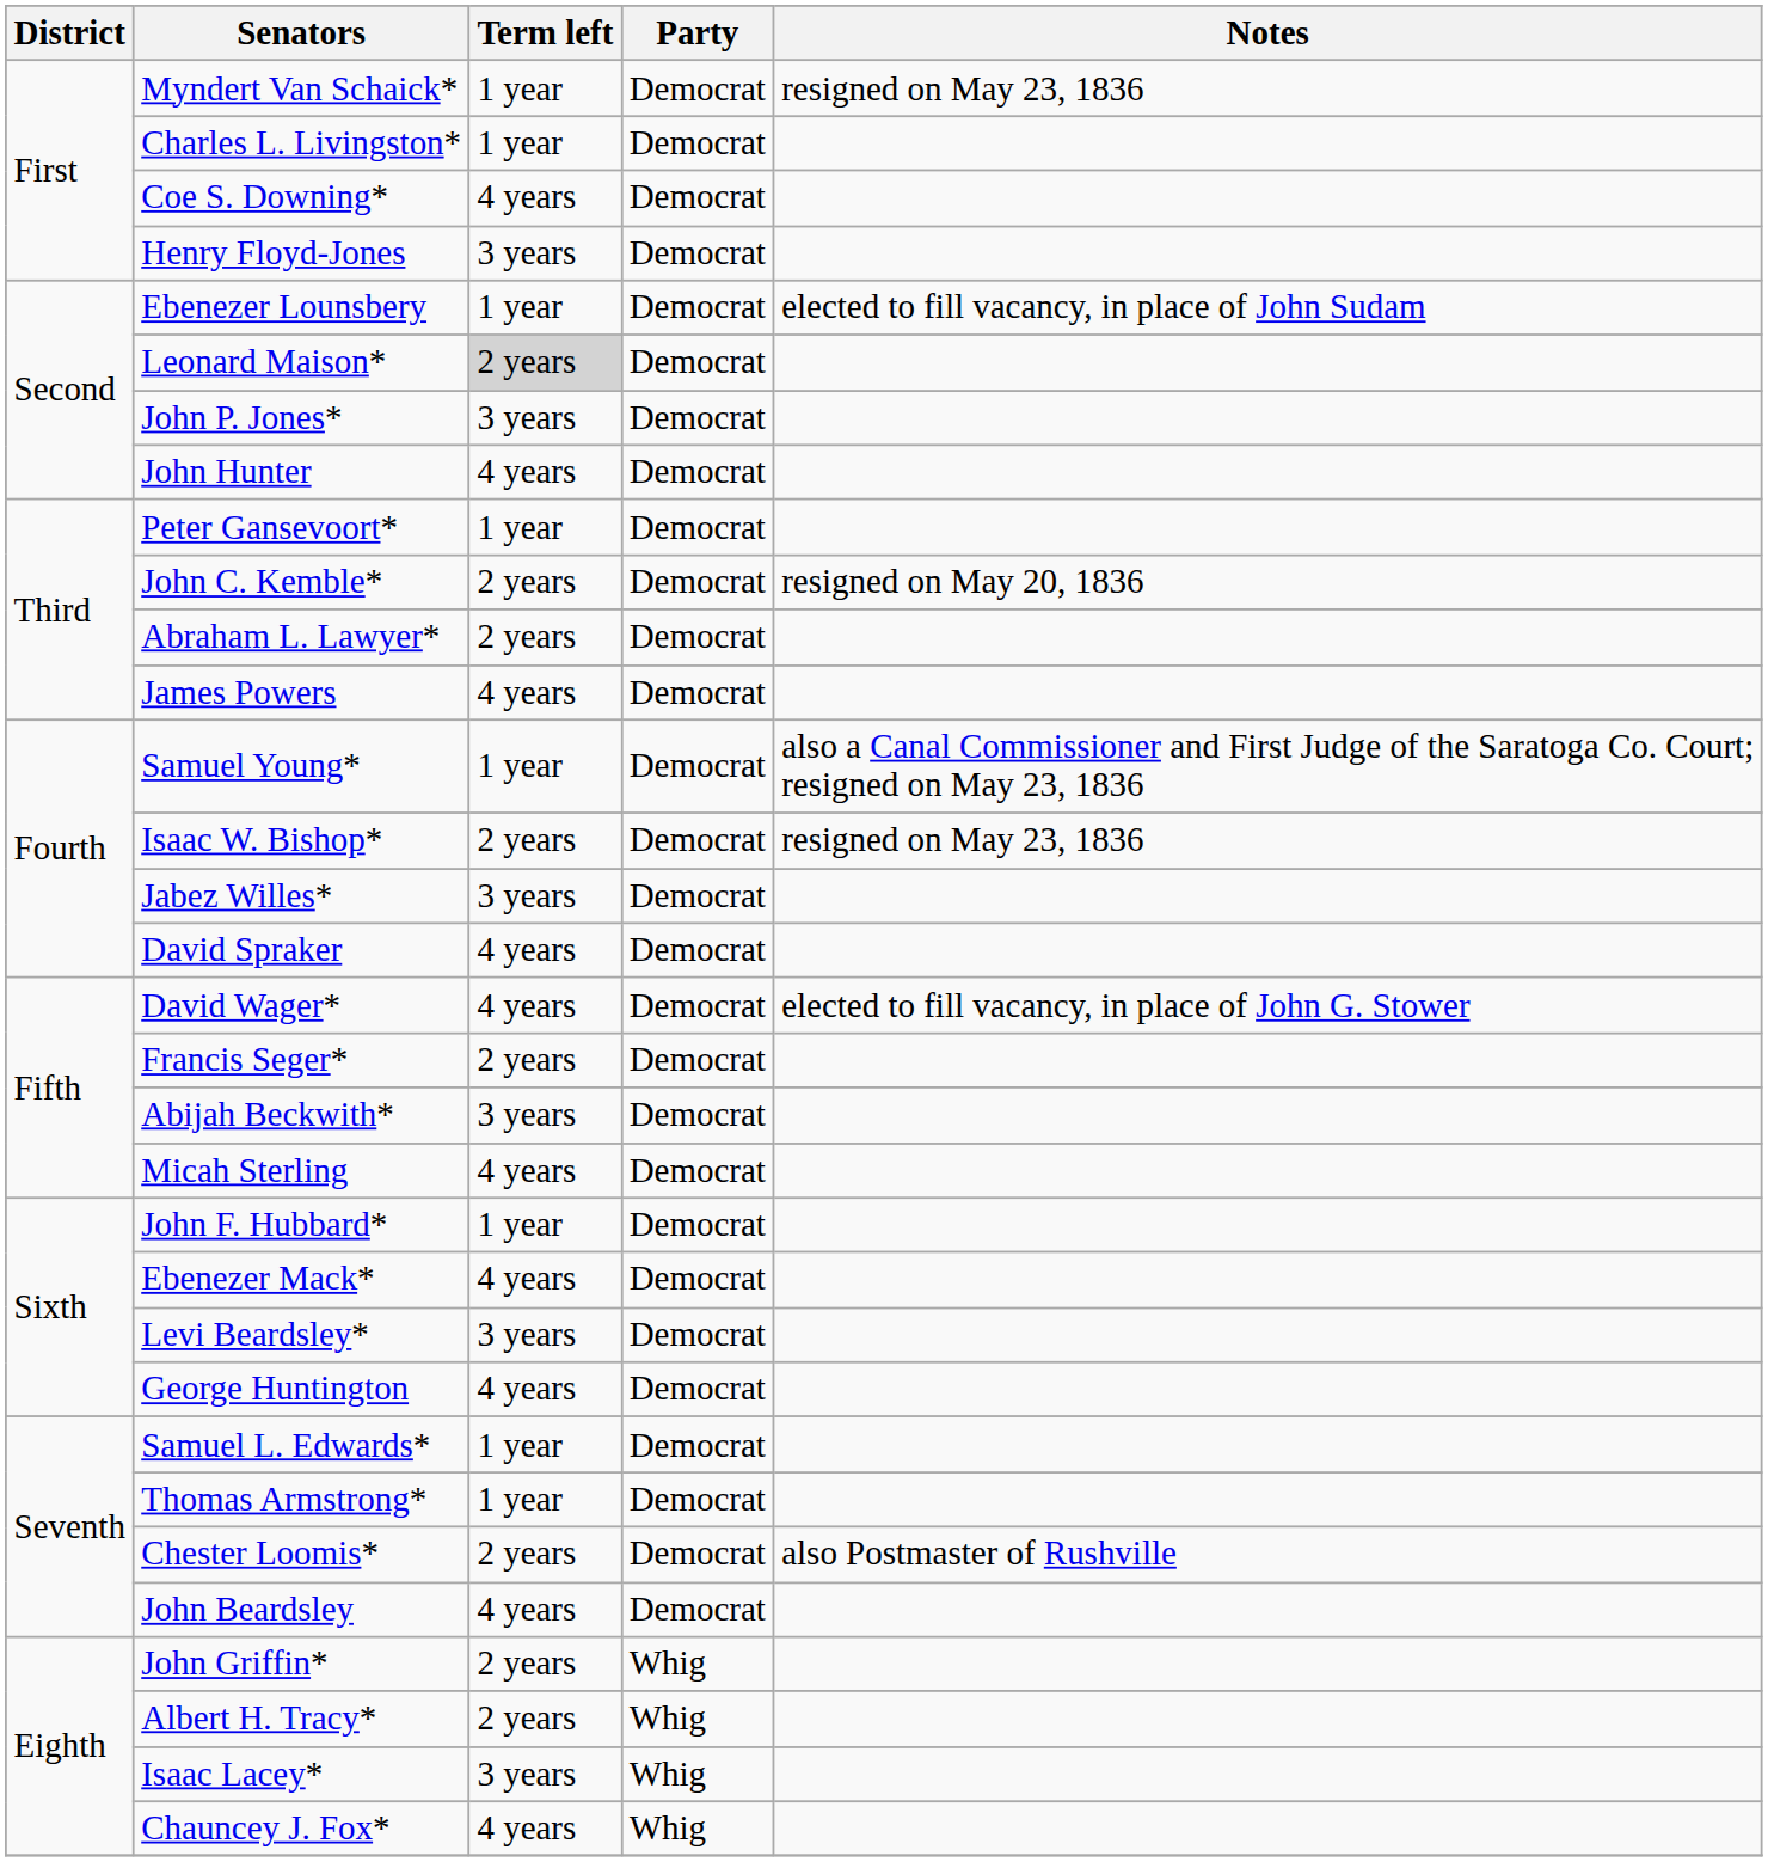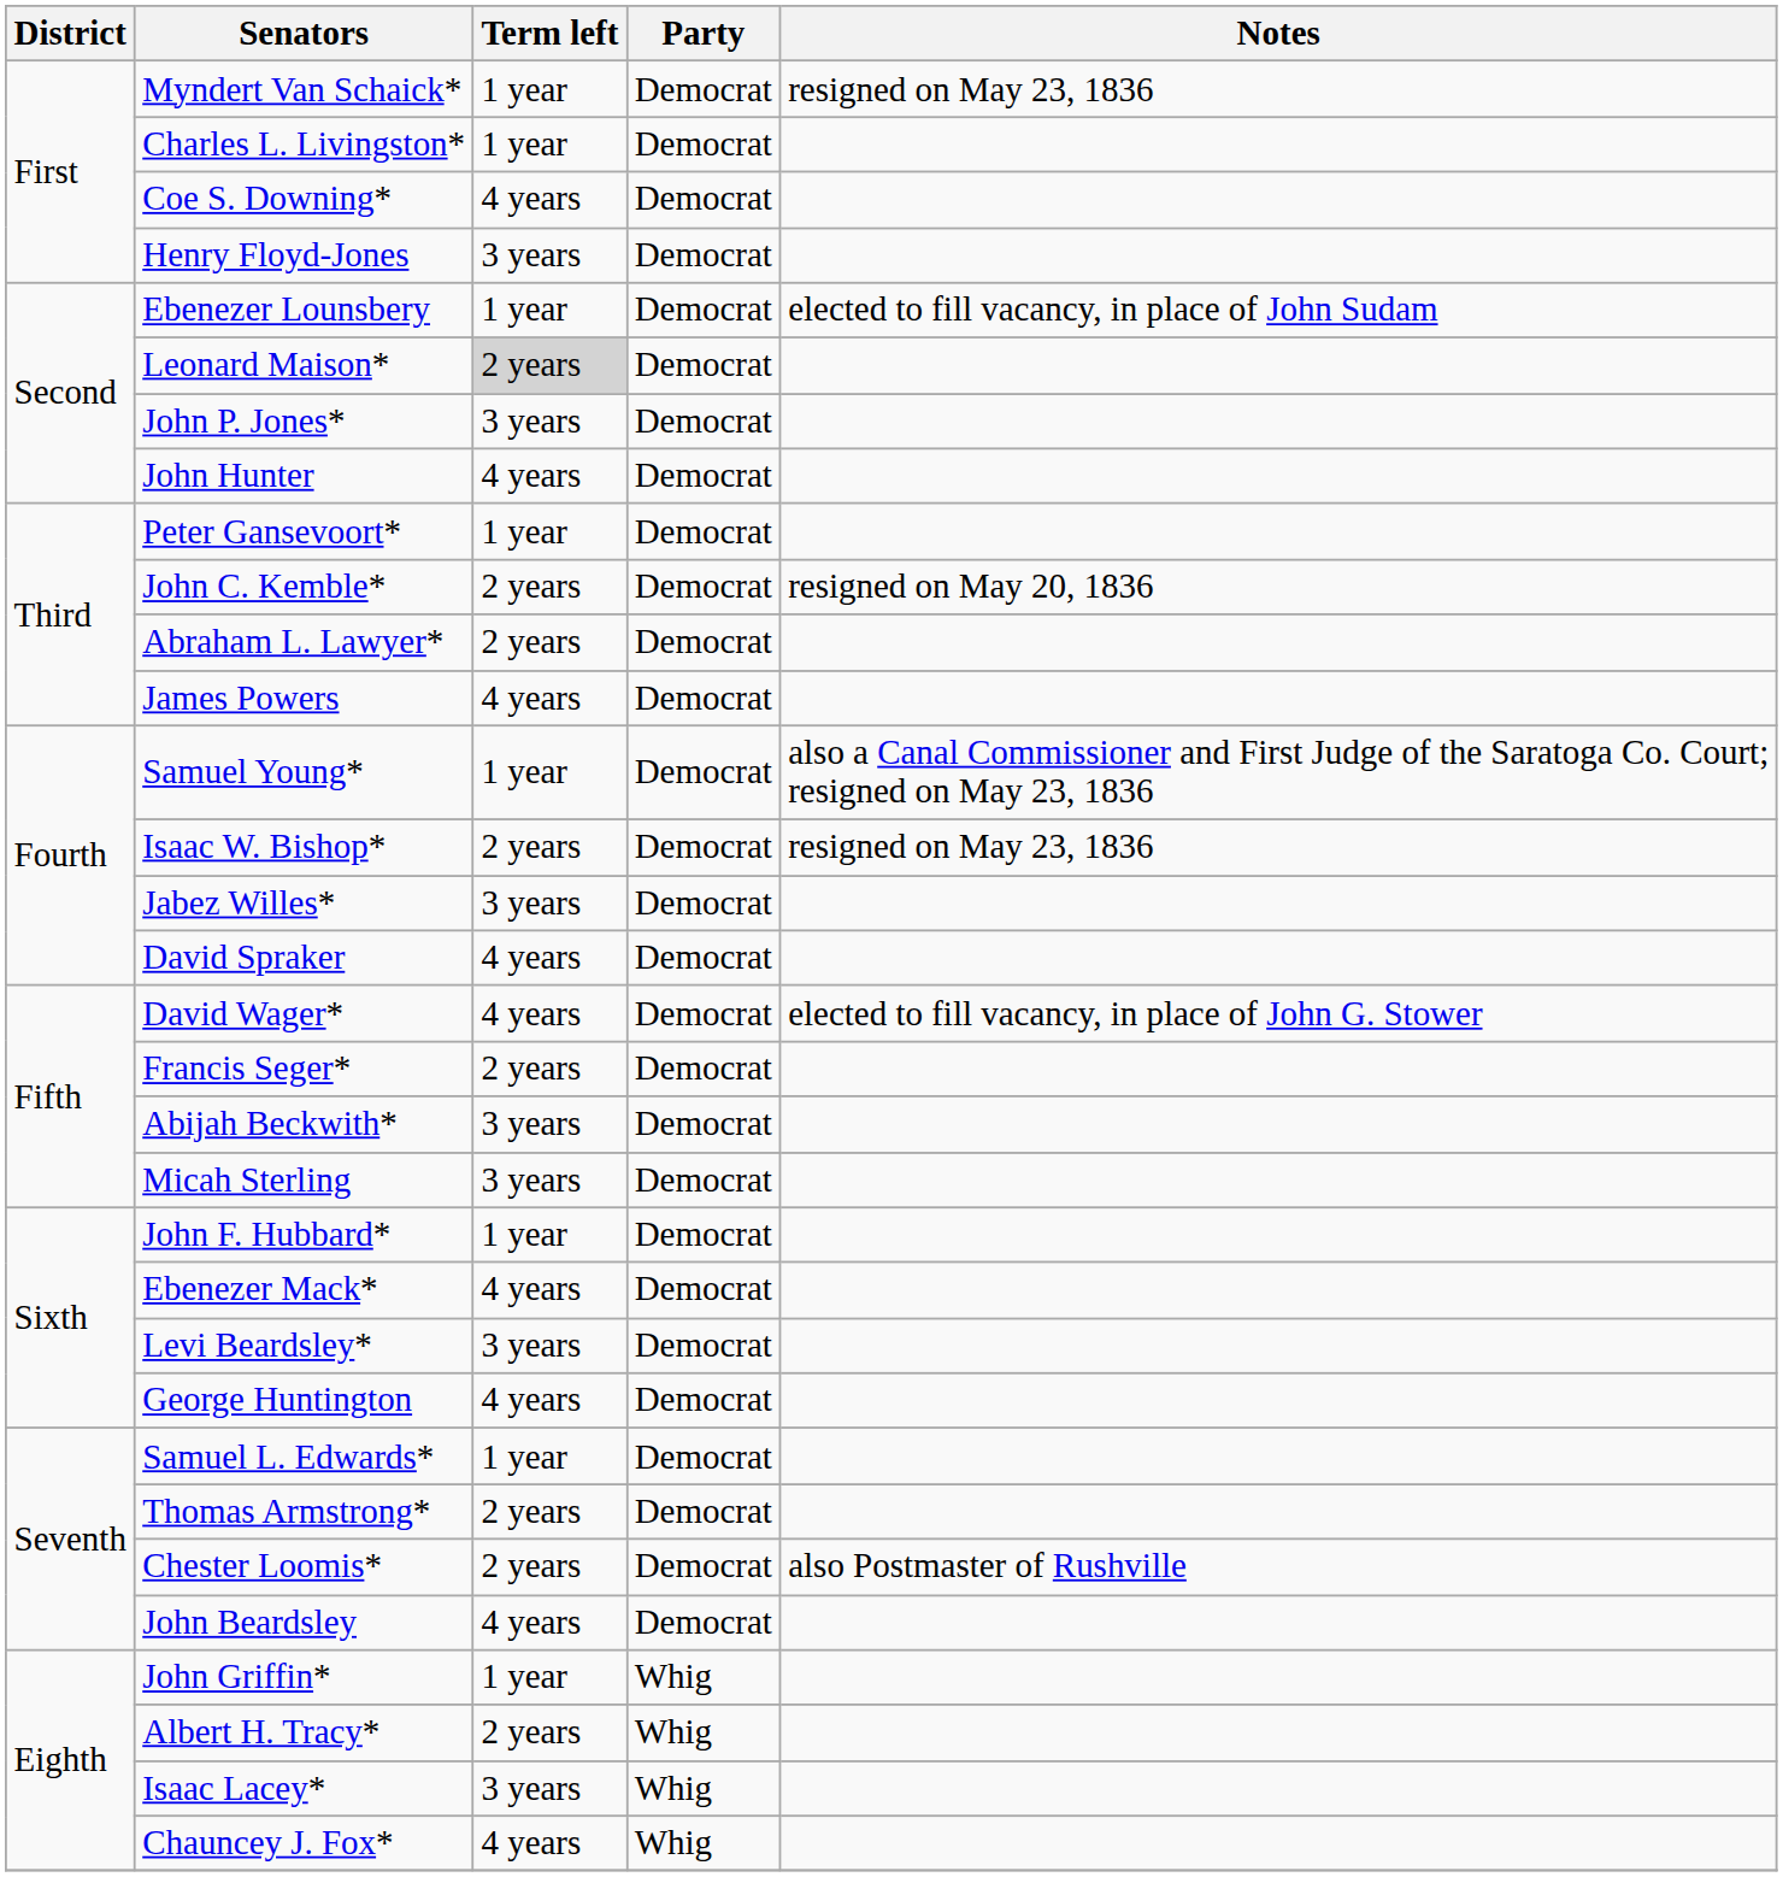Micah Sterling | Term left: 4 years -> 3 years
Thomas Armstrong* | Term left: 1 year -> 2 years
John Griffin* | Term left: 2 years -> 1 year
